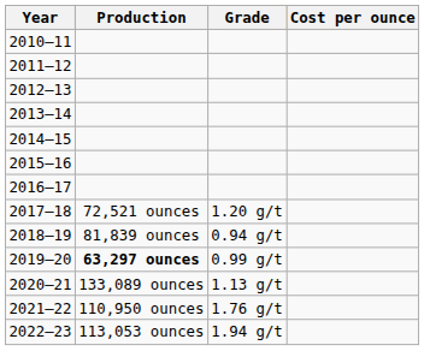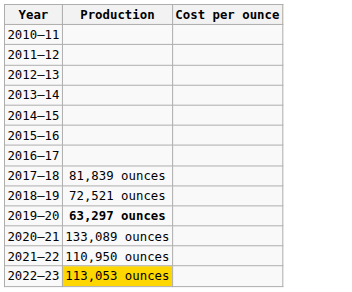- column: Grade | 1.20 g/t | 0.94 g/t | 0.99 g/t | 1.13 g/t | 1.76 g/t | 1.94 g/t
2017–18 | Production: 72,521 ounces -> 81,839 ounces
2018–19 | Production: 81,839 ounces -> 72,521 ounces
2022–23 | Production: no background -> gold background
